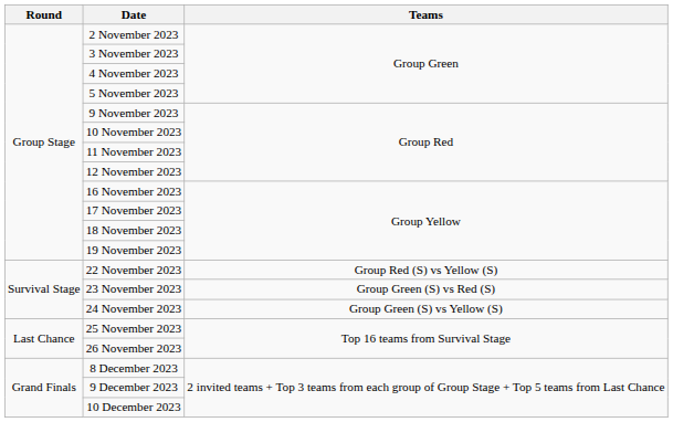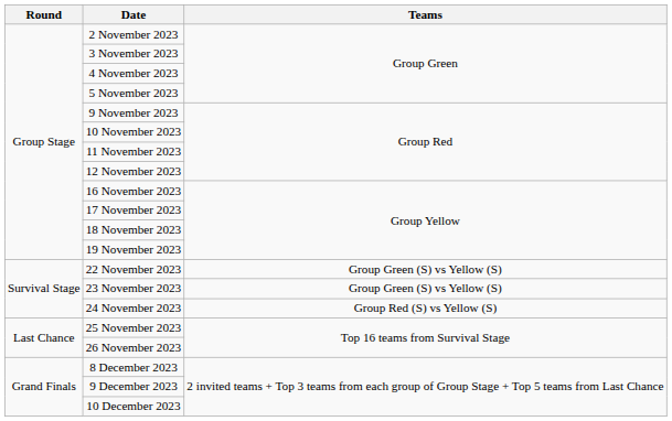22 November 2023 | Teams: Group Red (S) vs Yellow (S) -> Group Green (S) vs Yellow (S)
23 November 2023 | Teams: Group Green (S) vs Red (S) -> Group Green (S) vs Yellow (S)
24 November 2023 | Teams: Group Green (S) vs Yellow (S) -> Group Red (S) vs Yellow (S)
